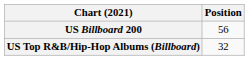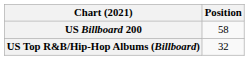US Billboard 200 | Position: 56 -> 58
